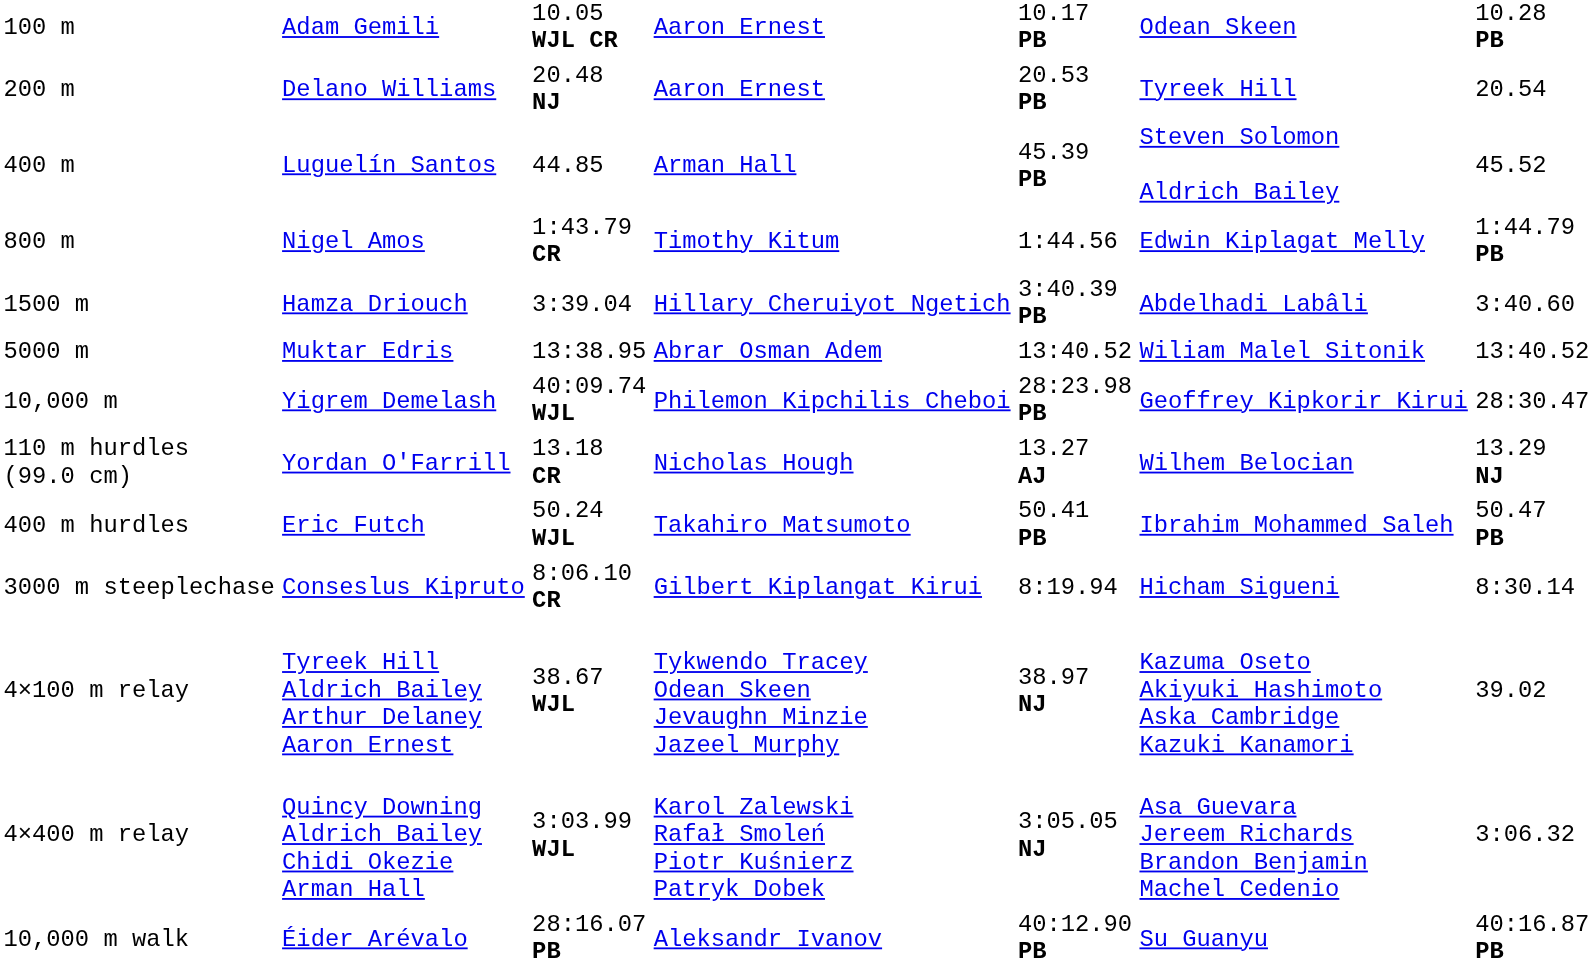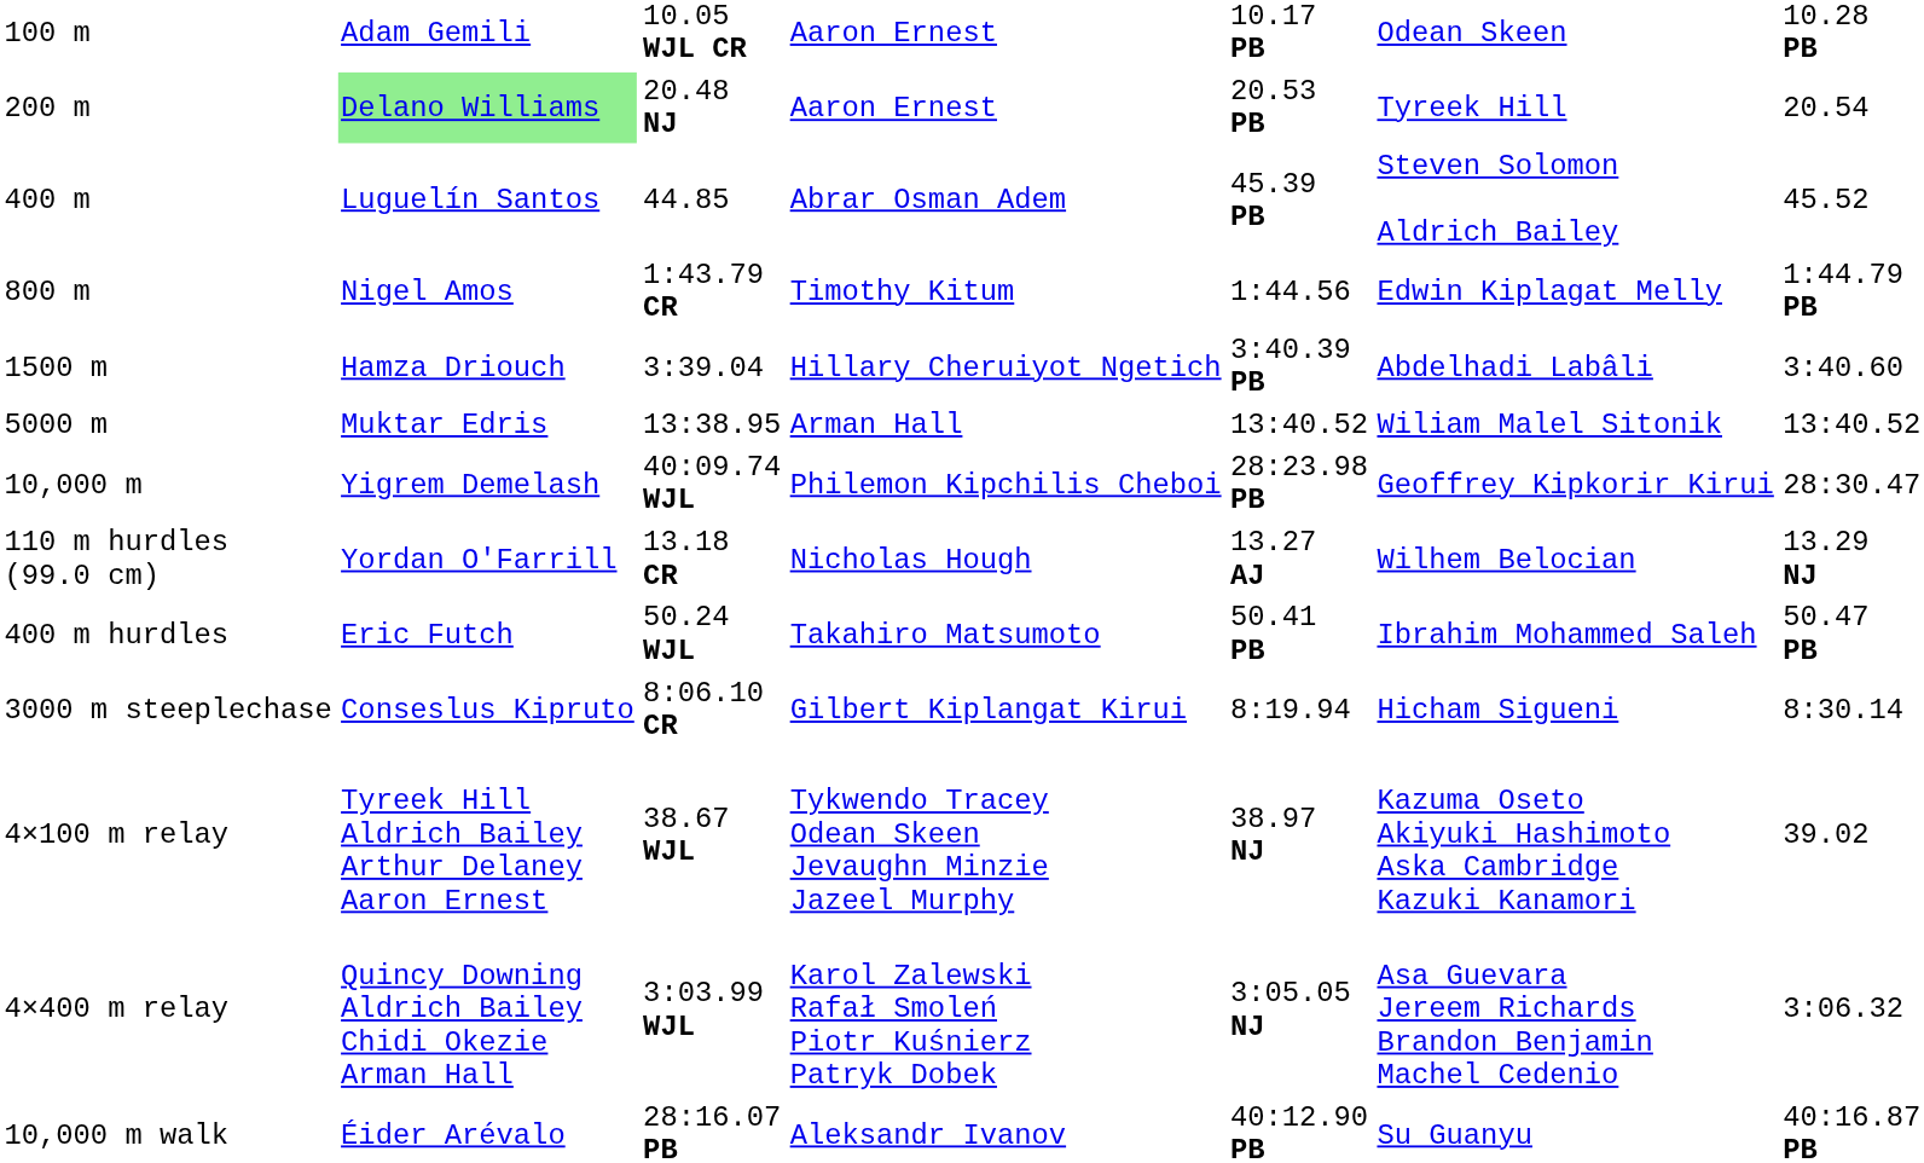200 m | column 2: no background -> lightgreen background
400 m | column 4: Arman Hall -> Abrar Osman Adem
5000 m | column 4: Abrar Osman Adem -> Arman Hall
